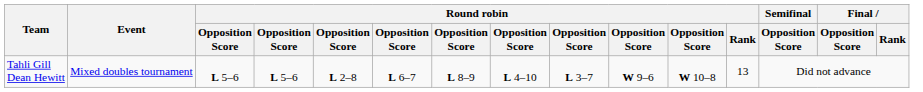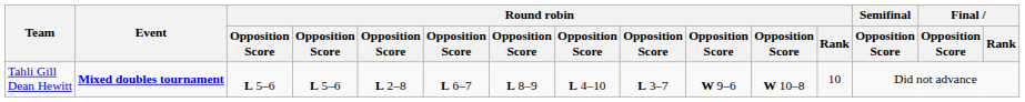Tahli Gill Dean Hewitt | Event: normal -> bold
Tahli Gill Dean Hewitt | Round robin / Rank: 13 -> 10
